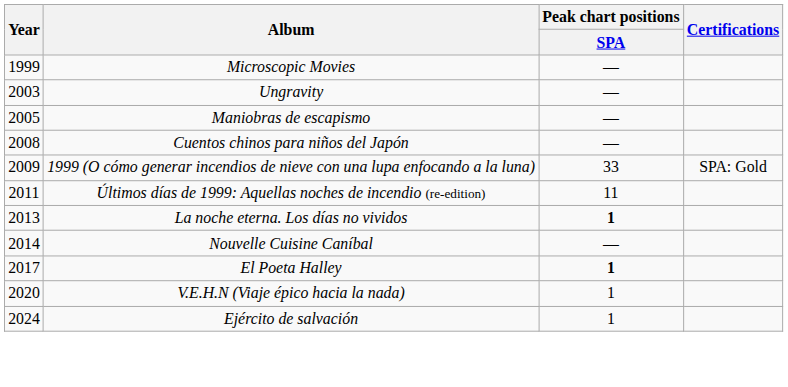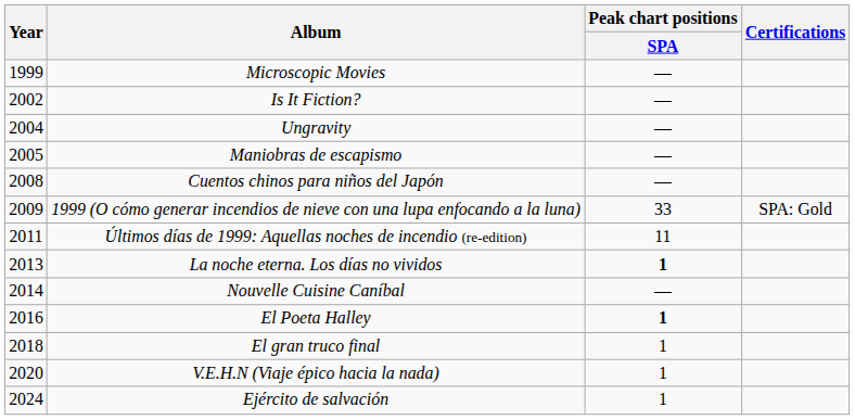+ row: 2002 | Is It Fiction? | —
Ungravity | Year: 2003 -> 2004
El Poeta Halley | Year: 2017 -> 2016
+ row: 2018 | El gran truco final | 1
